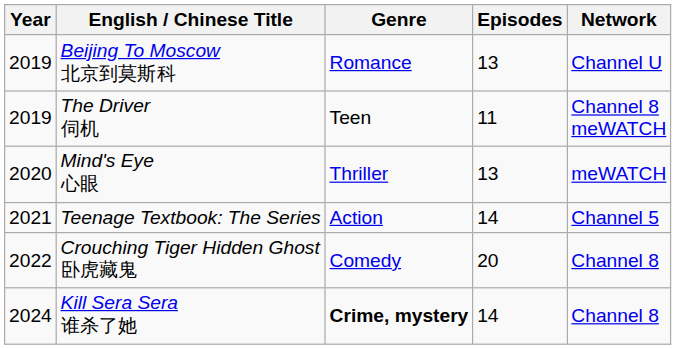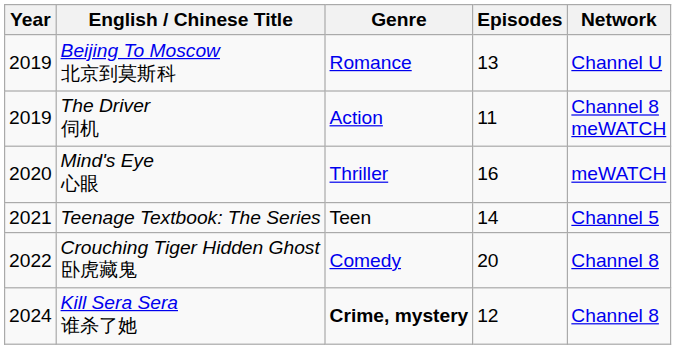The Driver 伺机 | Genre: Teen -> Action
Mind's Eye 心眼 | Episodes: 13 -> 16
Teenage Textbook: The Series | Genre: Action -> Teen
Kill Sera Sera 谁杀了她 | Episodes: 14 -> 12
